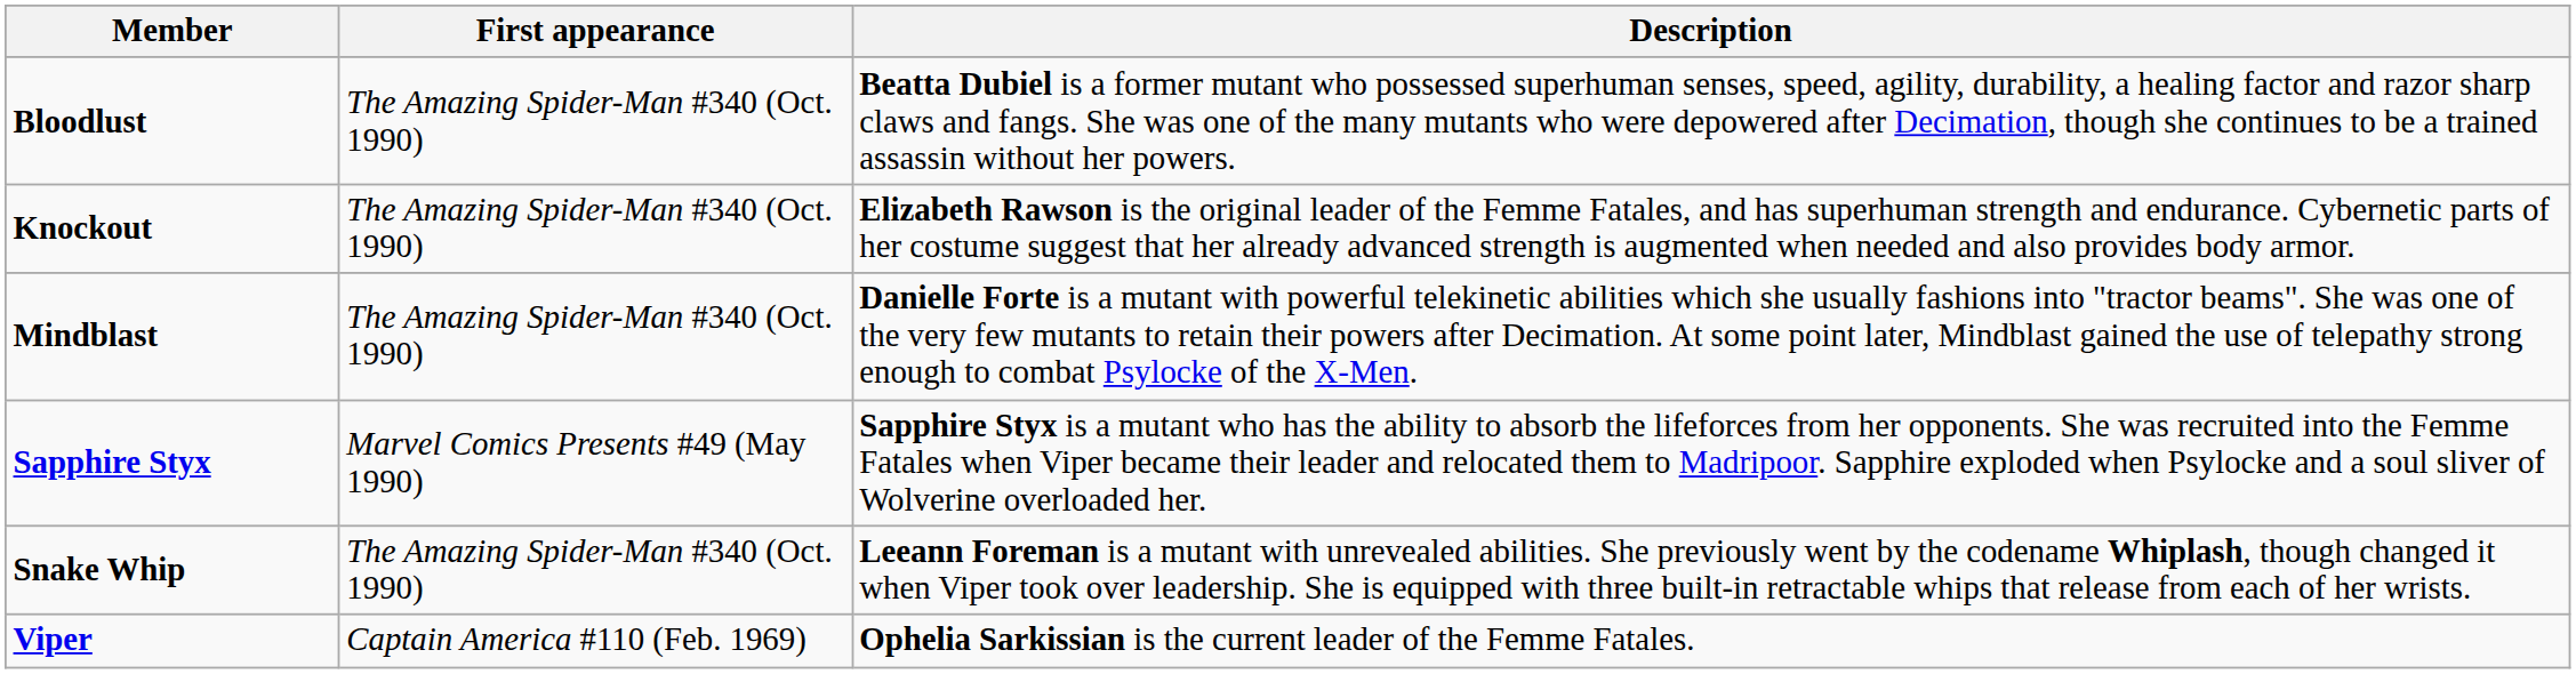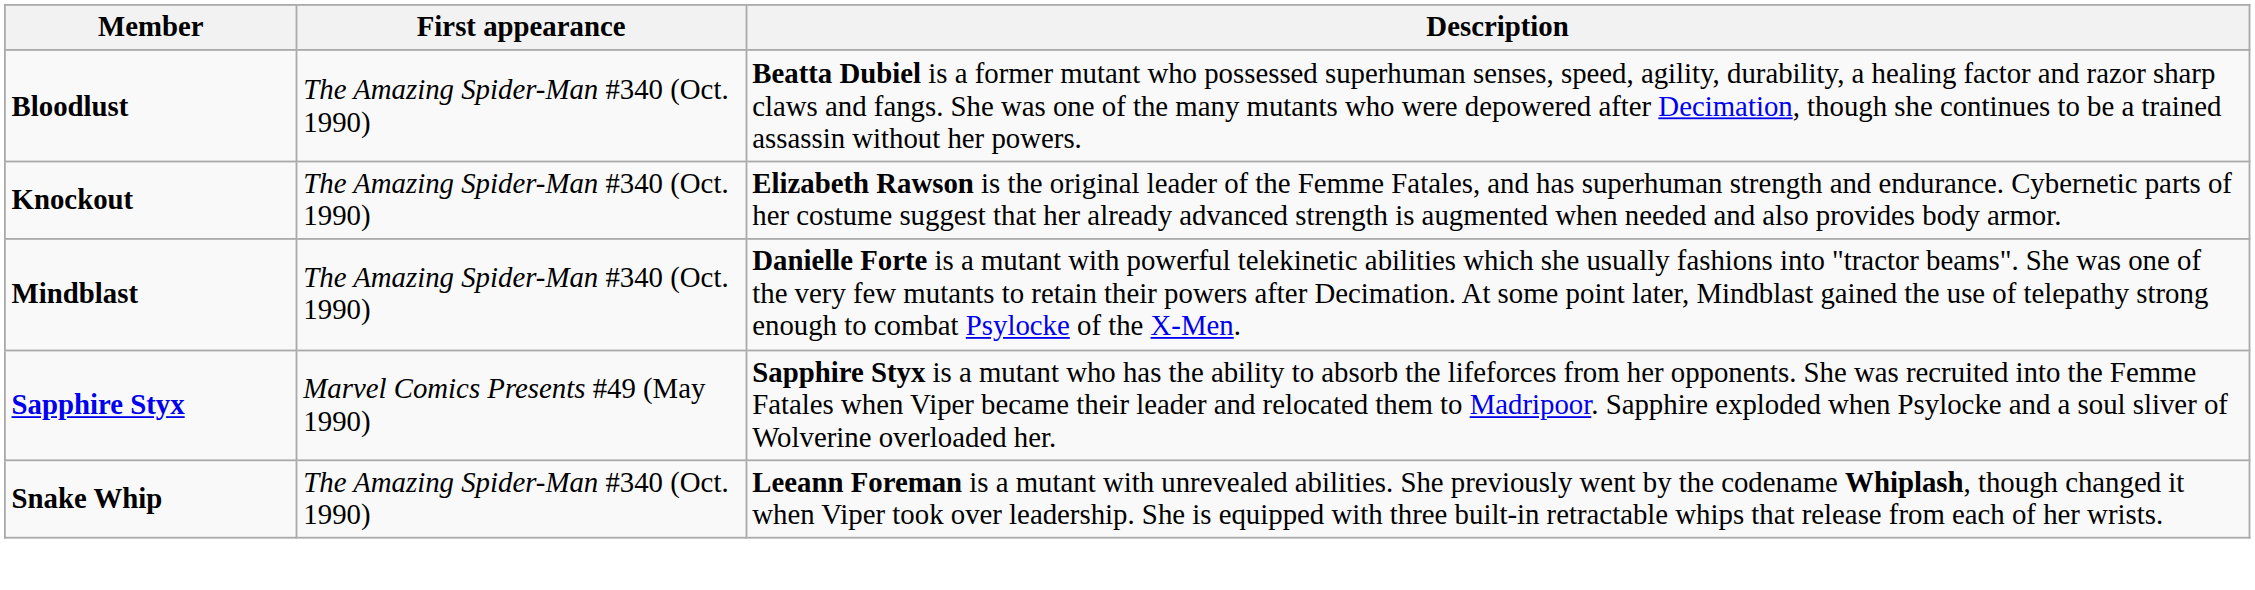- row: Viper | Captain America #110 (Feb. 1969) | Ophelia Sarkissian is the current leader of the Femme Fatales.
